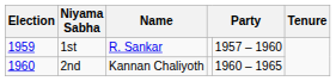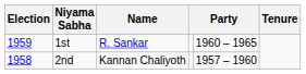1st | column 5: 1957 – 1960 -> 1960 – 1965
2nd | Election: 1960 -> 1958
2nd | column 5: 1960 – 1965 -> 1957 – 1960
